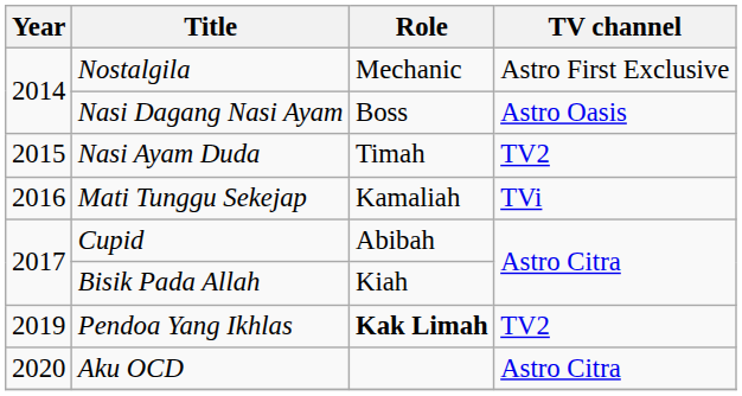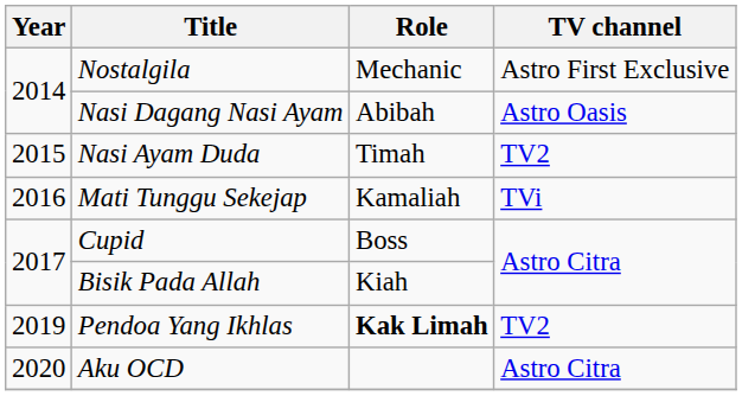Nasi Dagang Nasi Ayam | Role: Boss -> Abibah
Cupid | Role: Abibah -> Boss
